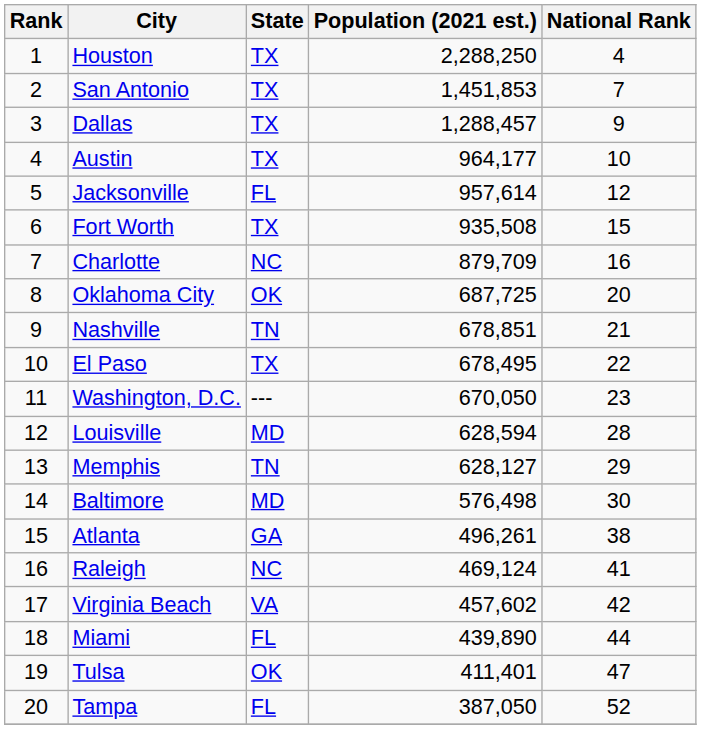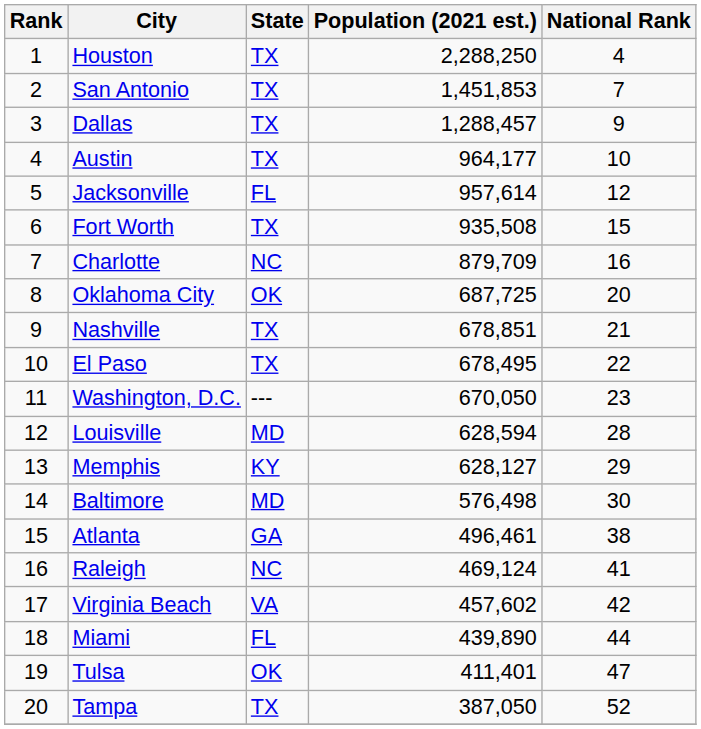Nashville | State: TN -> TX
Memphis | State: TN -> KY
Atlanta | Population (2021 est.): 496,261 -> 496,461
Tampa | State: FL -> TX
